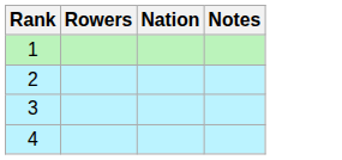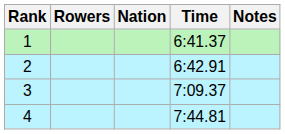+ column: Time | 6:41.37 | 6:42.91 | 7:09.37 | 7:44.81
